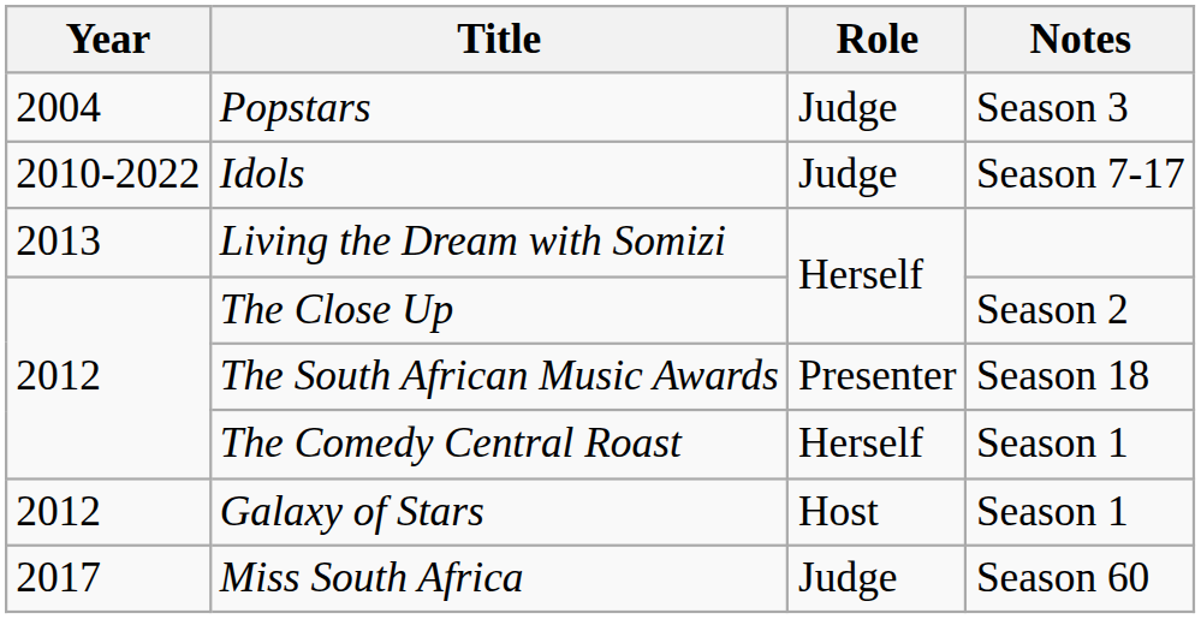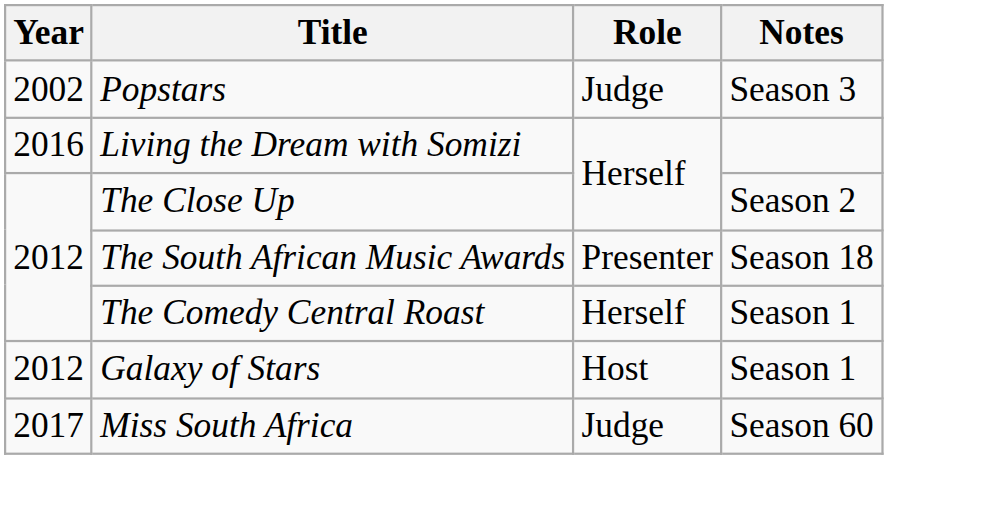Popstars | Year: 2004 -> 2002
- row: 2010-2022 | Idols | Judge | Season 7-17
Living the Dream with Somizi | Year: 2013 -> 2016
